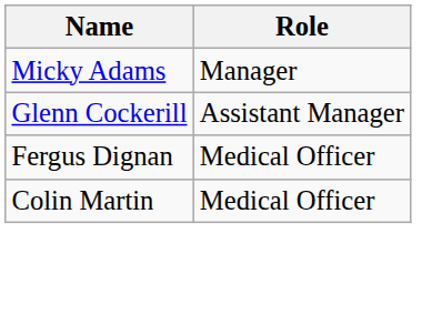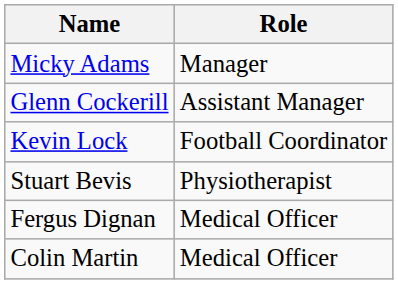+ row: Kevin Lock | Football Coordinator
+ row: Stuart Bevis | Physiotherapist
